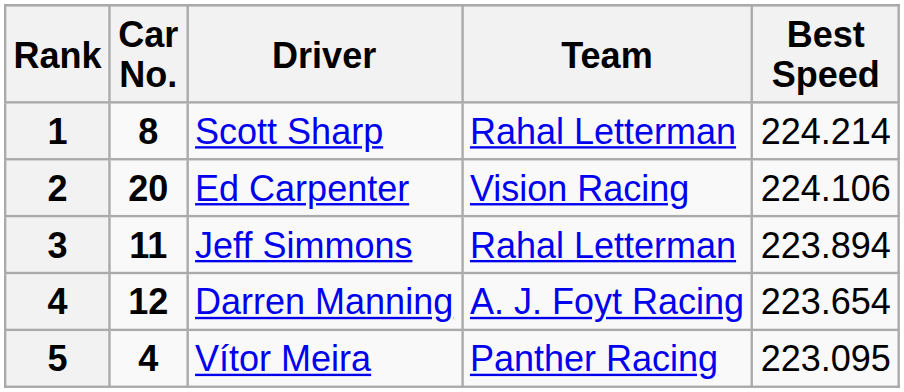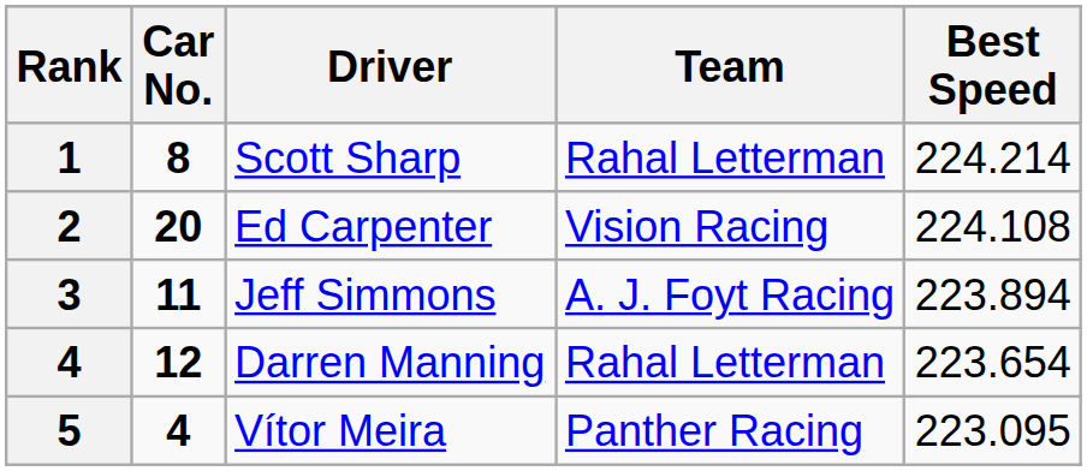Ed Carpenter | Best Speed: 224.106 -> 224.108
Jeff Simmons | Team: Rahal Letterman -> A. J. Foyt Racing
Darren Manning | Team: A. J. Foyt Racing -> Rahal Letterman
